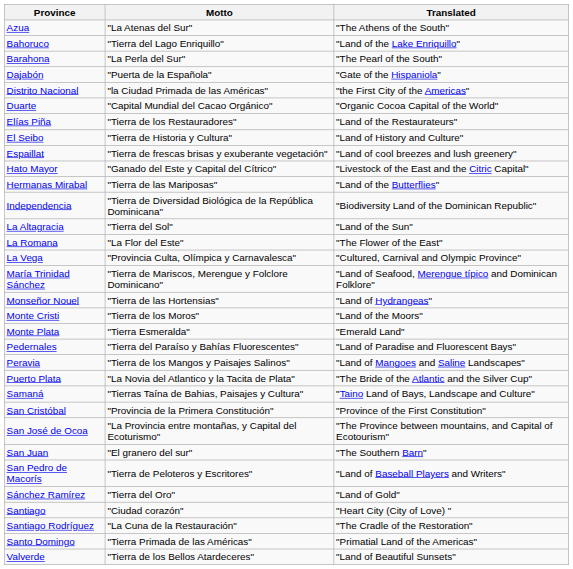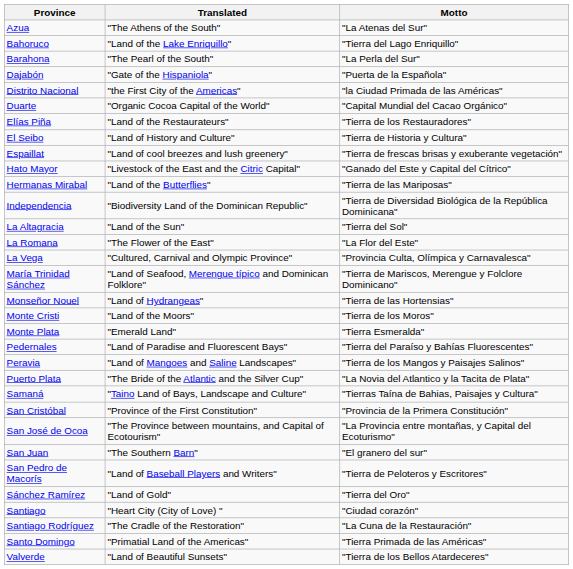columns swapped: Motto <-> Translated
